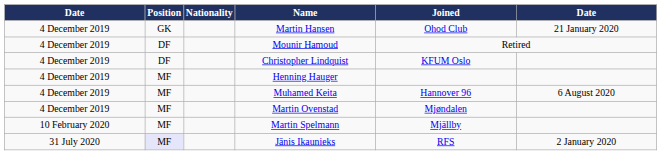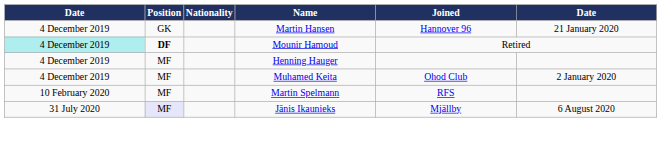Martin Hansen | Joined: Ohod Club -> Hannover 96
Mounir Hamoud | column 1: no background -> paleturquoise background
Mounir Hamoud | Position: normal -> bold
- row: 4 December 2019 | DF | Christopher Lindquist | KFUM Oslo
Muhamed Keita | Joined: Hannover 96 -> Ohod Club
Muhamed Keita | column 6: 6 August 2020 -> 2 January 2020
- row: 4 December 2019 | MF | Martin Ovenstad | Mjøndalen
Martin Spelmann | Joined: Mjällby -> RFS
Jānis Ikaunieks | Joined: RFS -> Mjällby
Jānis Ikaunieks | column 6: 2 January 2020 -> 6 August 2020
